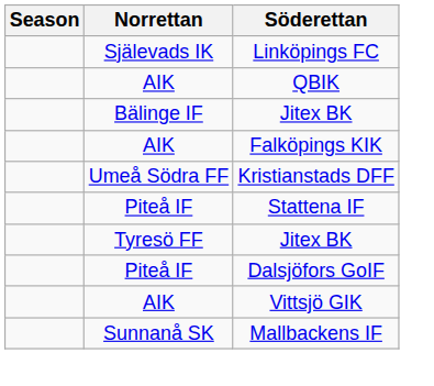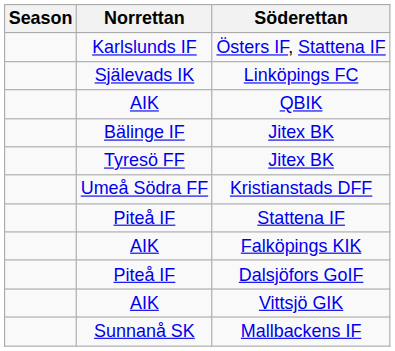+ row: Karlslunds IF | Östers IF, Stattena IF
rows swapped: Falköpings KIK <-> Tyresö FF / Jitex BK
